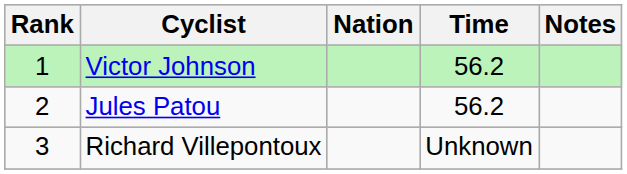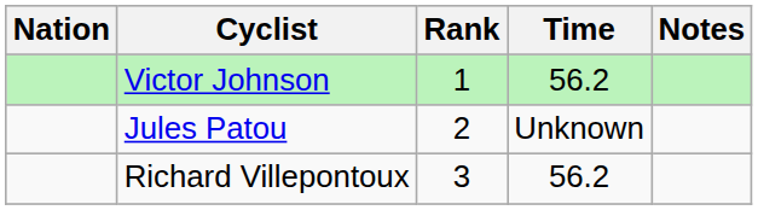columns swapped: Rank <-> Nation
Jules Patou | Time: 56.2 -> Unknown
Richard Villepontoux | Time: Unknown -> 56.2
